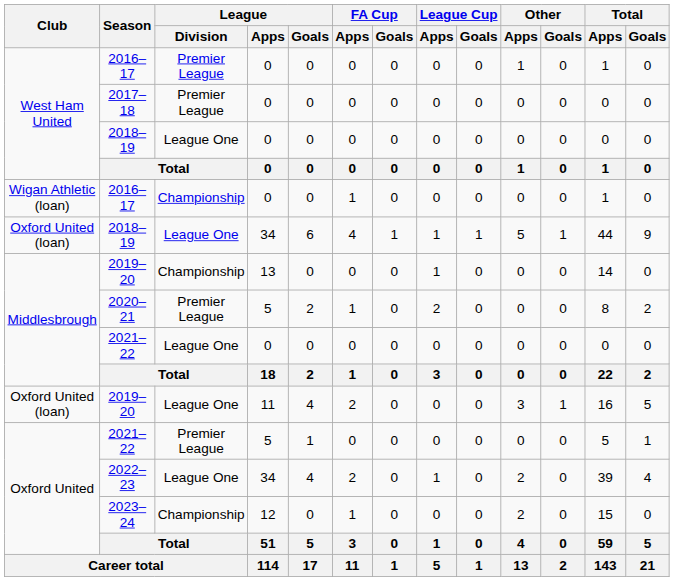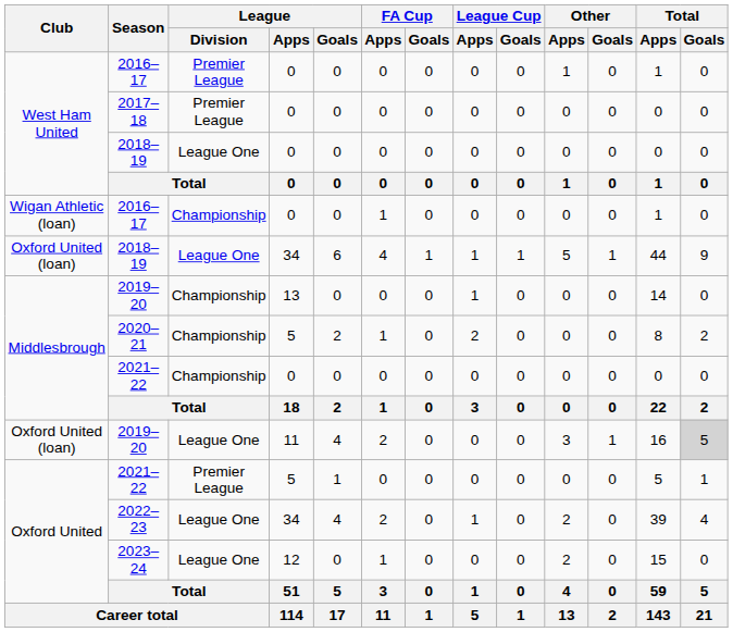2020–21 | League / Division: Premier League -> Championship
Middlesbrough / 2021–22 | League / Division: League One -> Championship
Oxford United (loan) / 2019–20 | Total / Goals: no background -> lightgrey background
2023–24 | League / Division: Championship -> League One
